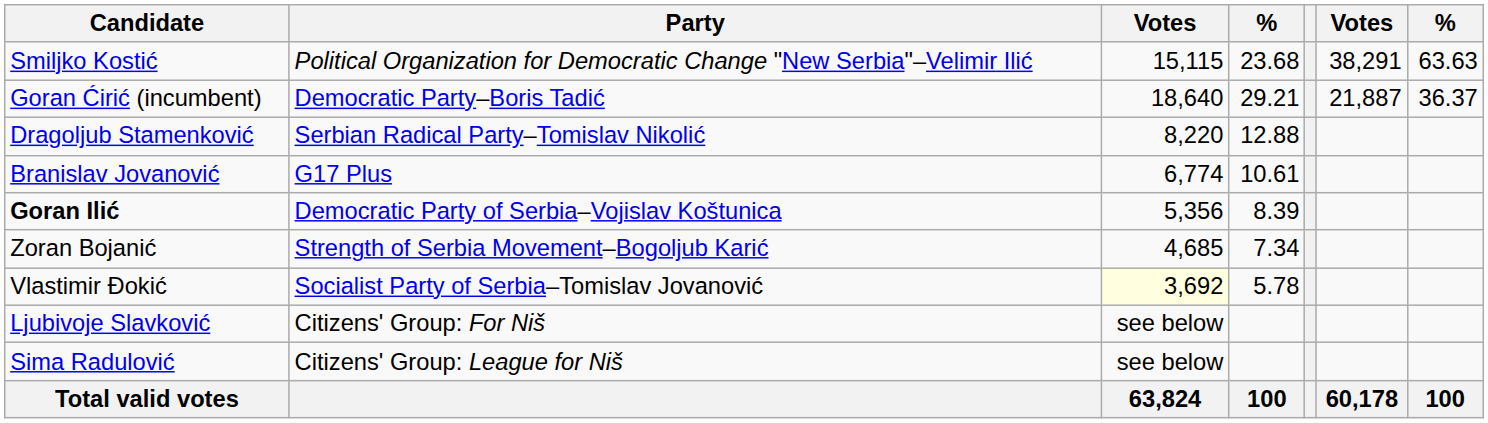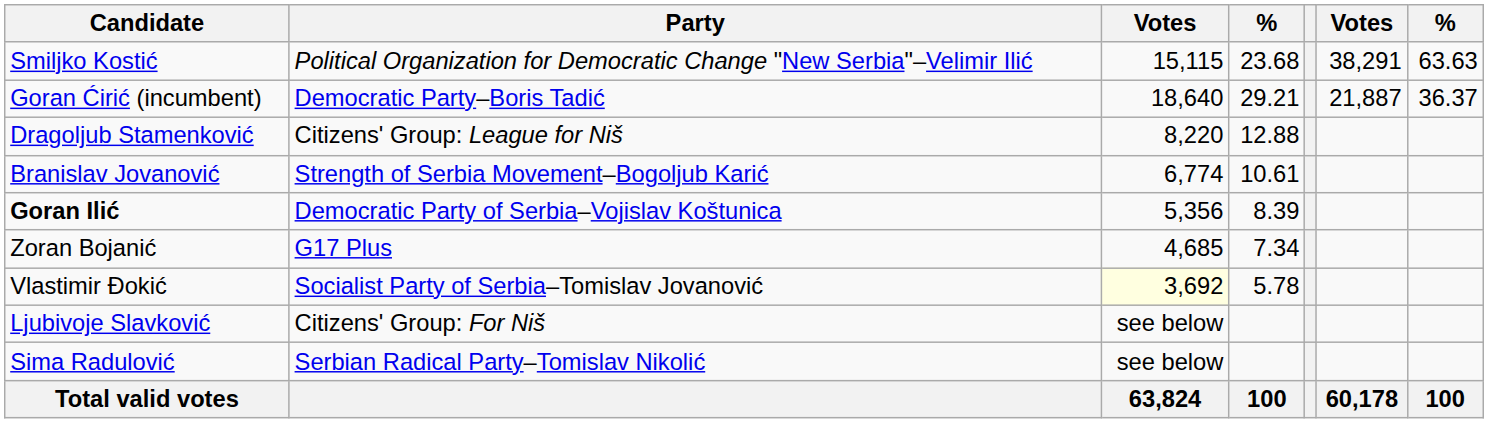Dragoljub Stamenković | Party: Serbian Radical Party–Tomislav Nikolić -> Citizens' Group: League for Niš
Branislav Jovanović | Party: G17 Plus -> Strength of Serbia Movement–Bogoljub Karić
Zoran Bojanić | Party: Strength of Serbia Movement–Bogoljub Karić -> G17 Plus
Sima Radulović | Party: Citizens' Group: League for Niš -> Serbian Radical Party–Tomislav Nikolić
